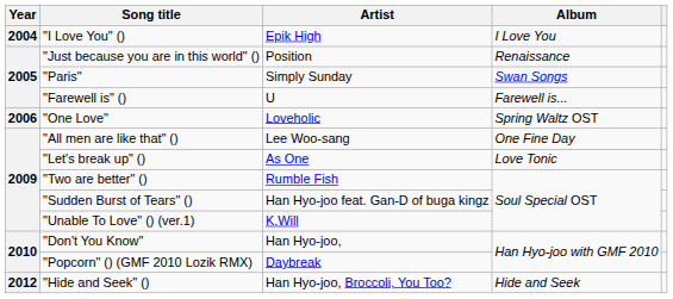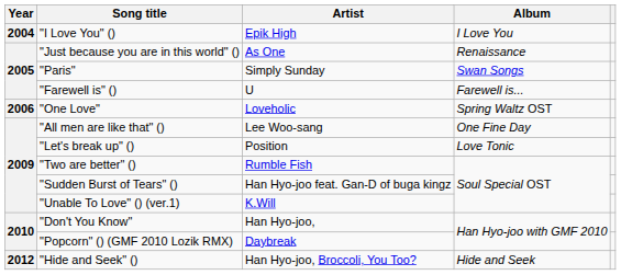"Just because you are in this world" () | Artist: Position -> As One
"Let's break up" () | Artist: As One -> Position
